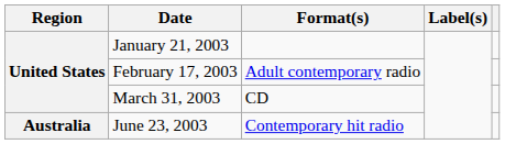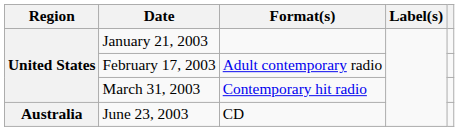March 31, 2003 | Format(s): CD -> Contemporary hit radio
June 23, 2003 | Format(s): Contemporary hit radio -> CD
